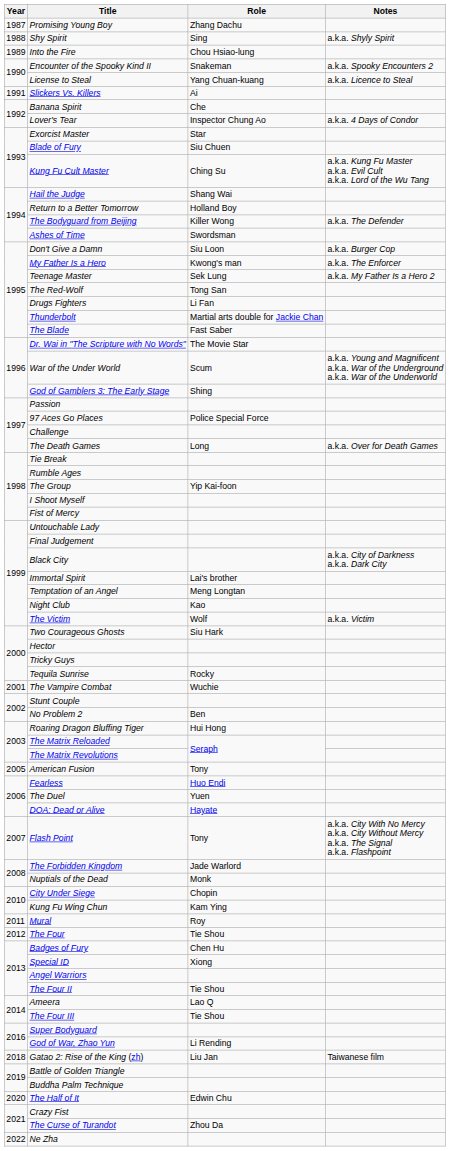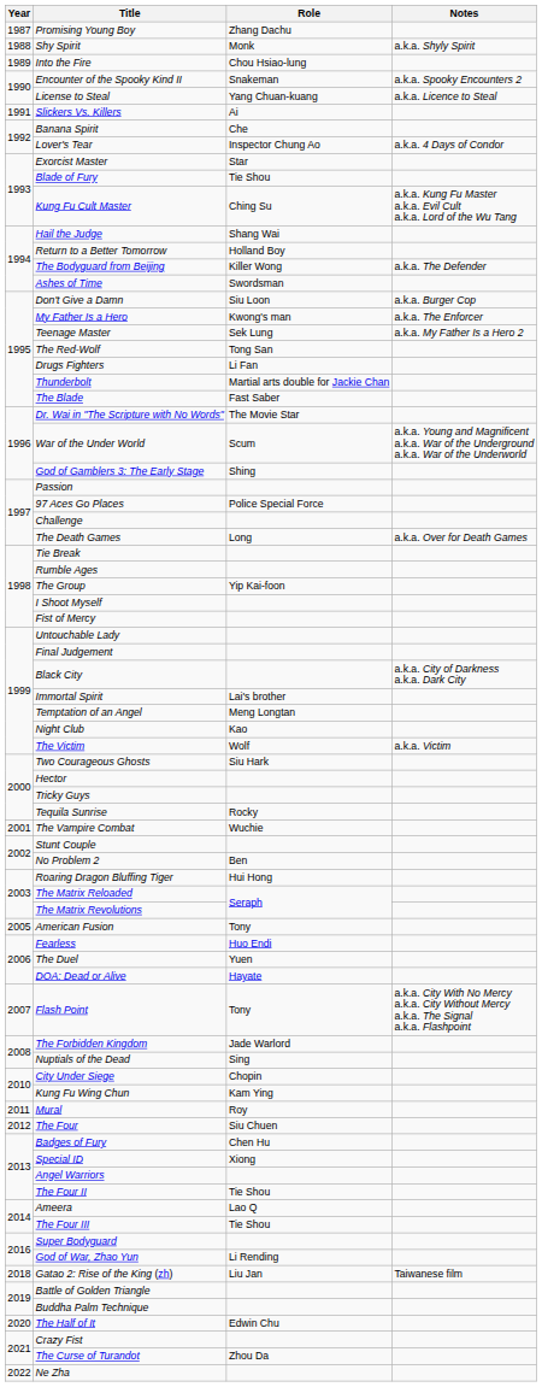Shy Spirit | Role: Sing -> Monk
Blade of Fury | Role: Siu Chuen -> Tie Shou
Nuptials of the Dead | Role: Monk -> Sing
The Four | Role: Tie Shou -> Siu Chuen
